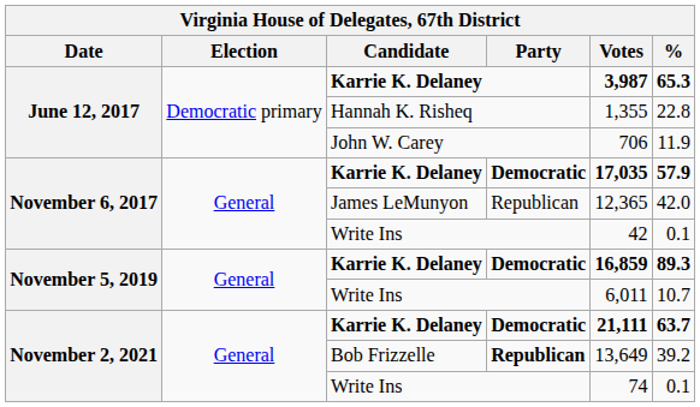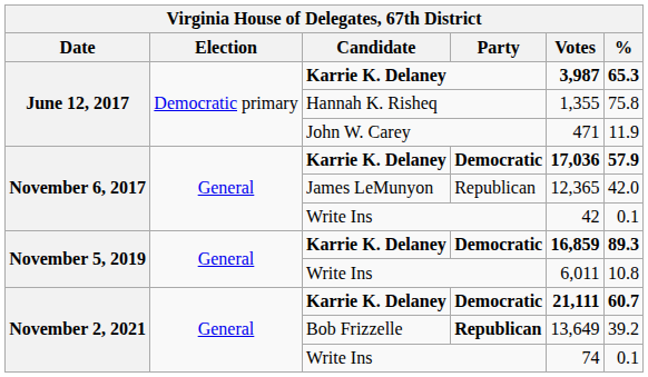Hannah K. Risheq | %: 22.8 -> 75.8
John W. Carey | Votes: 706 -> 471
November 6, 2017 / Karrie K. Delaney | Votes: 17,035 -> 17,036
November 5, 2019 / Write Ins | %: 10.7 -> 10.8
November 2, 2021 / Karrie K. Delaney | %: 63.7 -> 60.7
